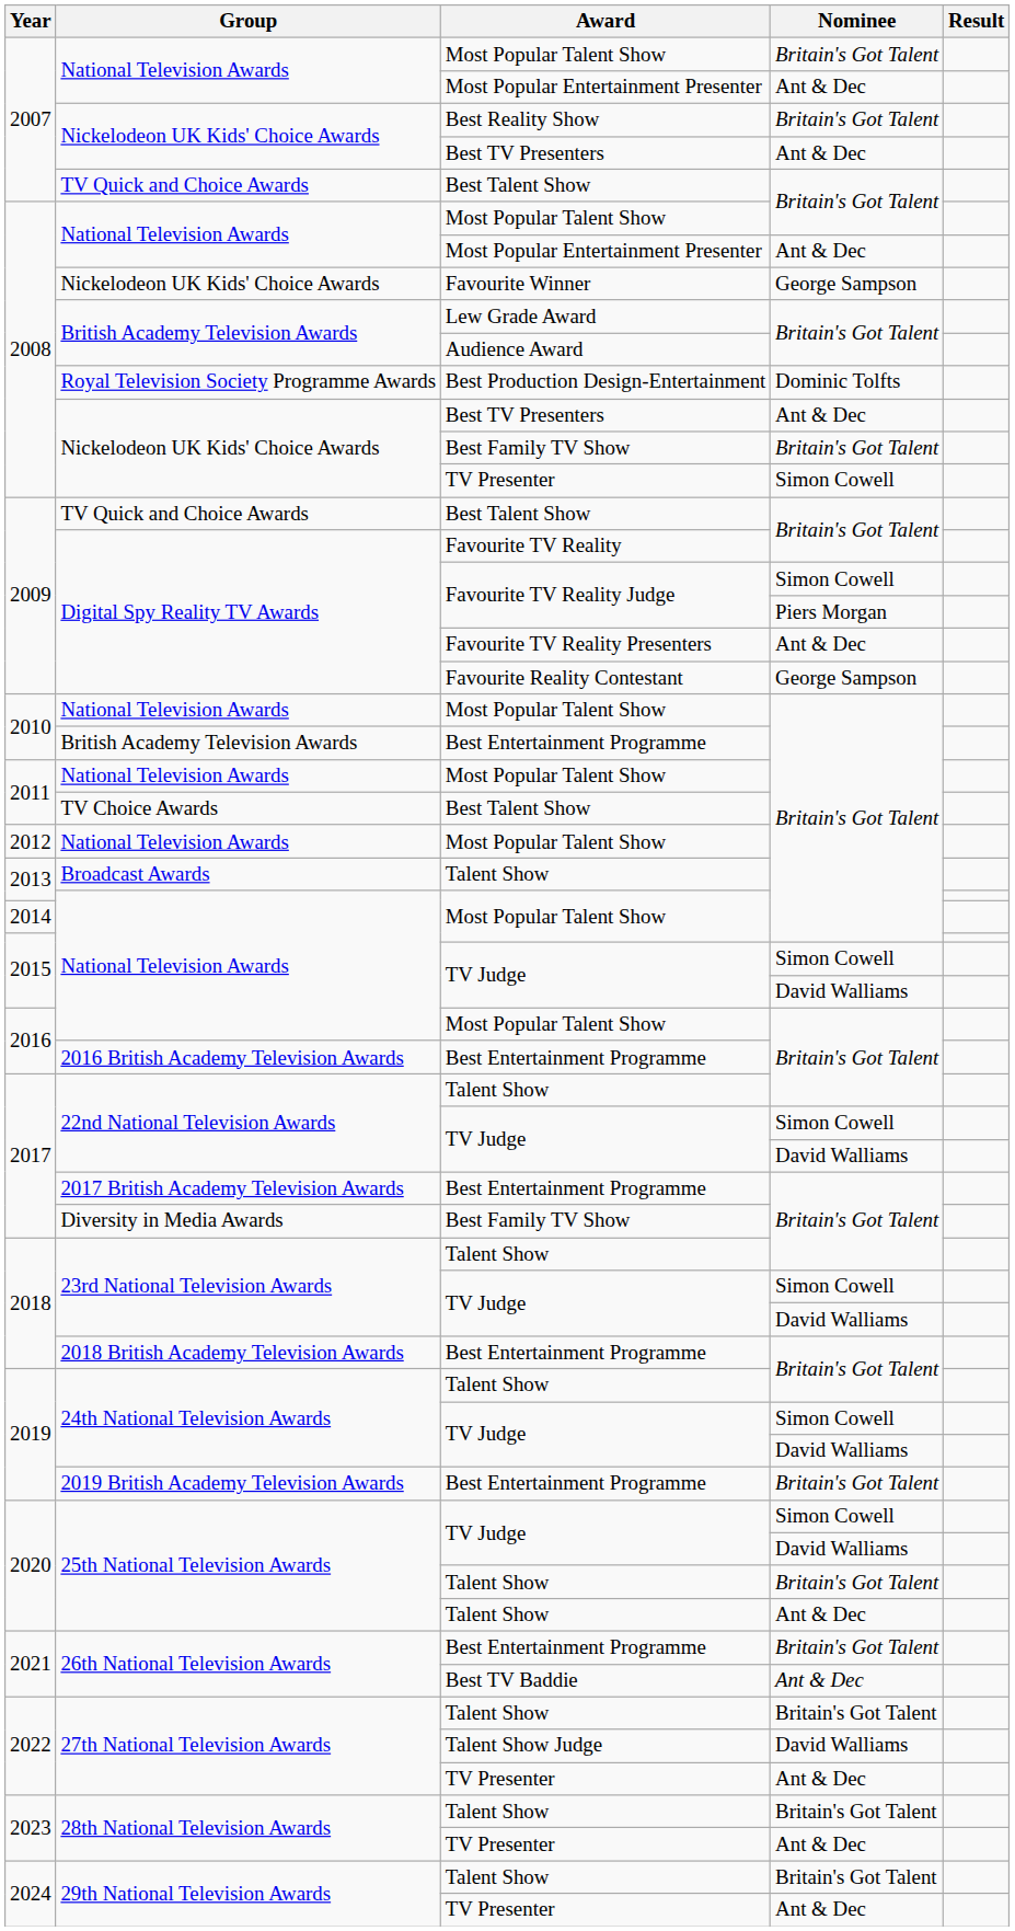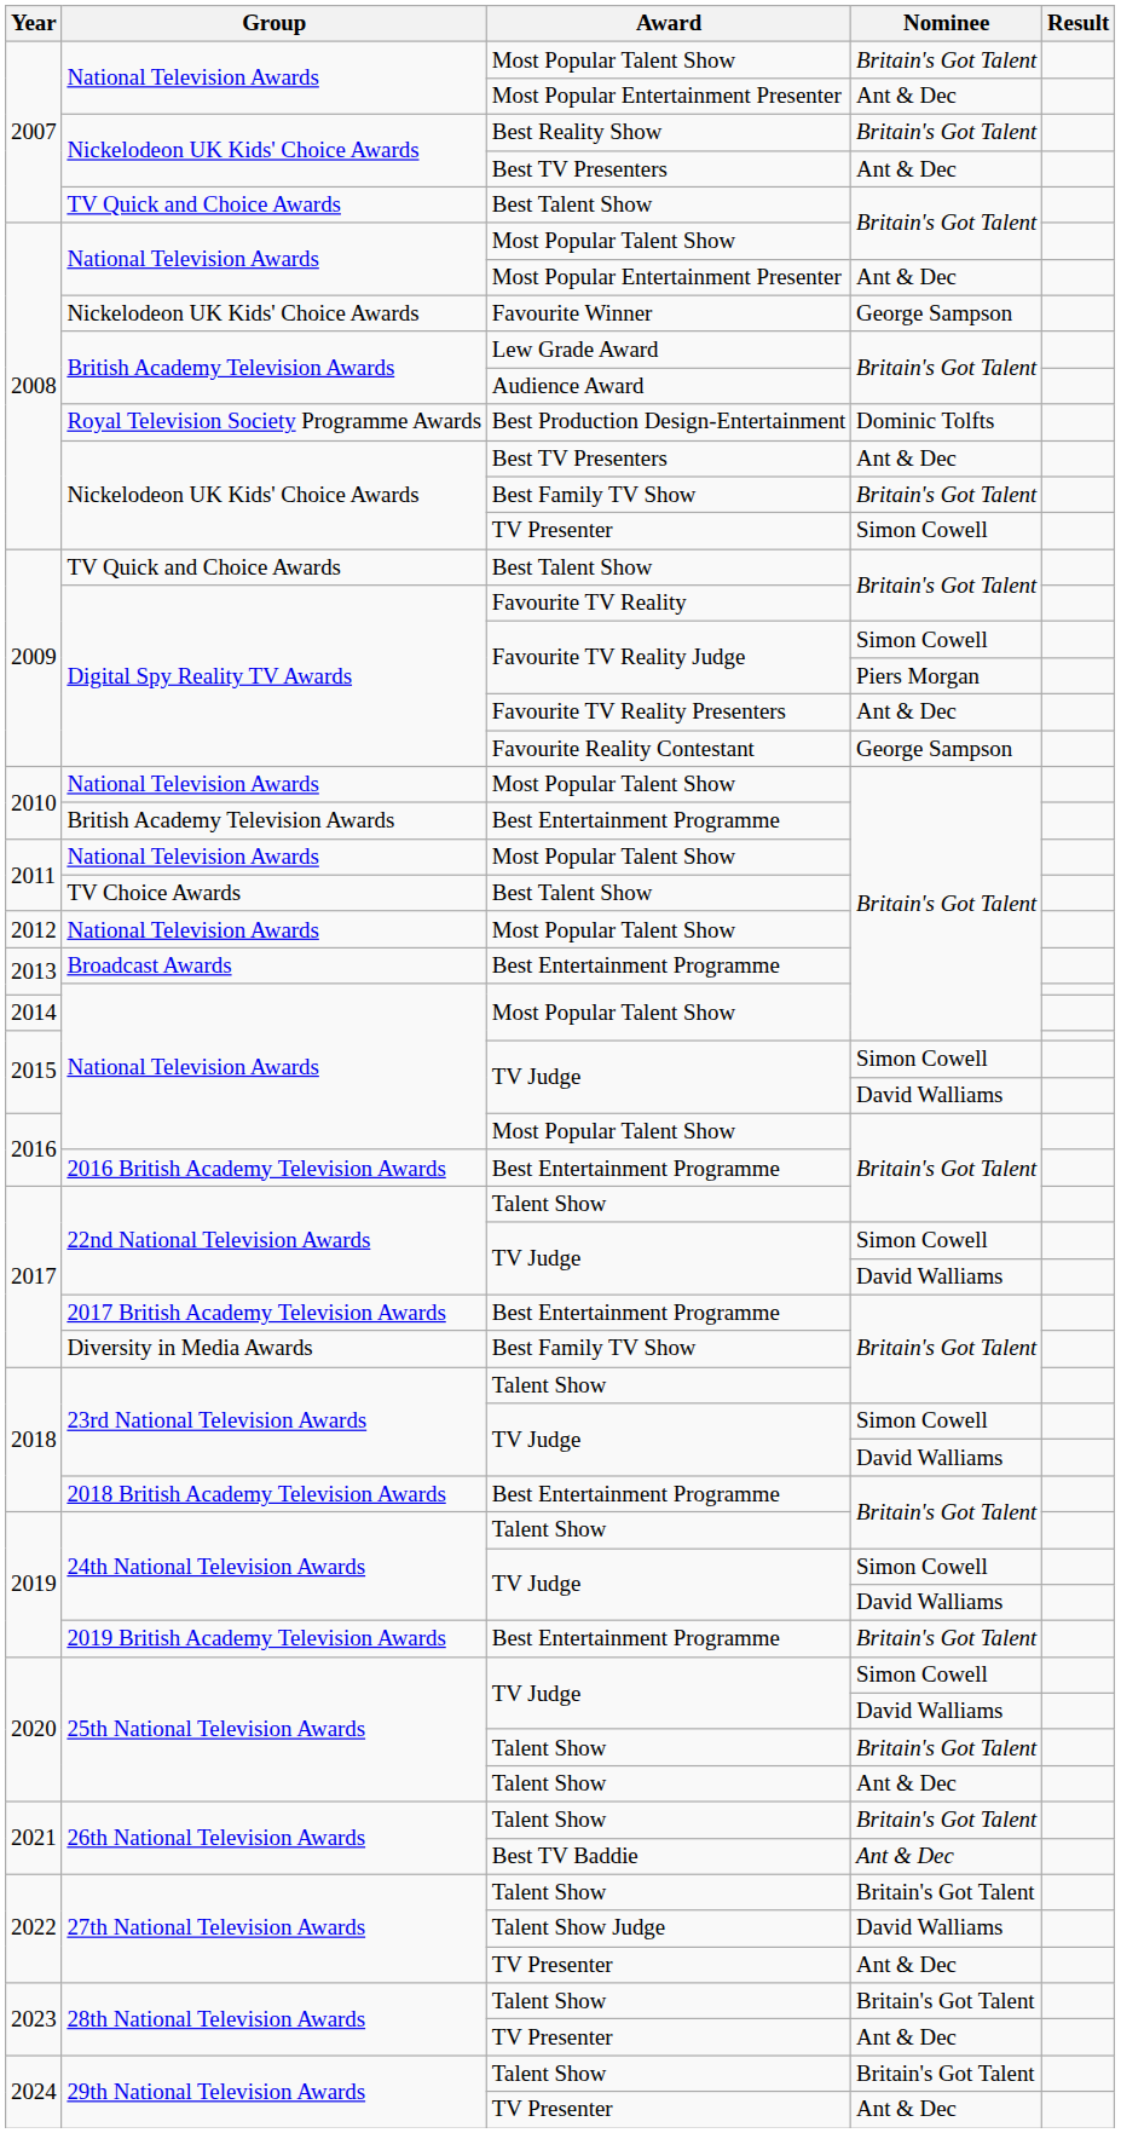Broadcast Awards | Award: Talent Show -> Best Entertainment Programme
26th National Television Awards / Britain's Got Talent | Award: Best Entertainment Programme -> Talent Show
